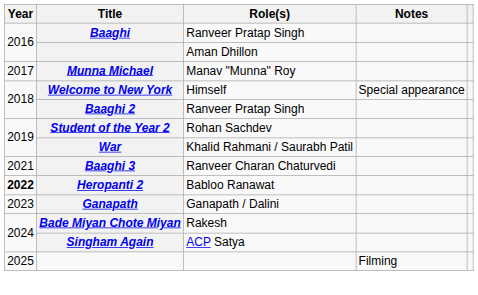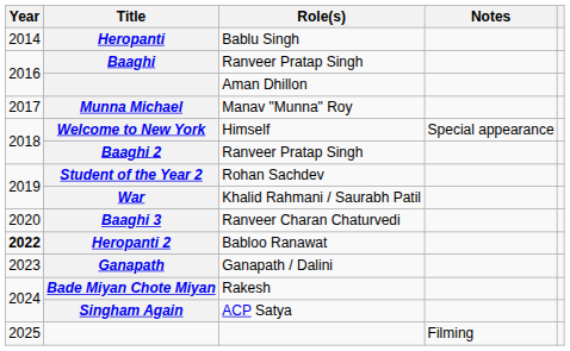+ row: 2014 | Heropanti | Bablu Singh
Baaghi 3 | Year: 2021 -> 2020
